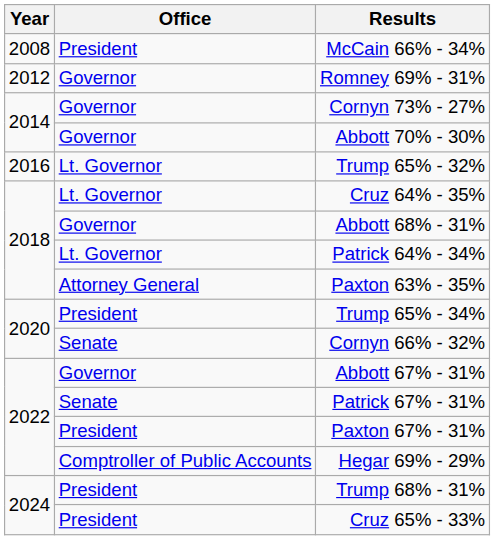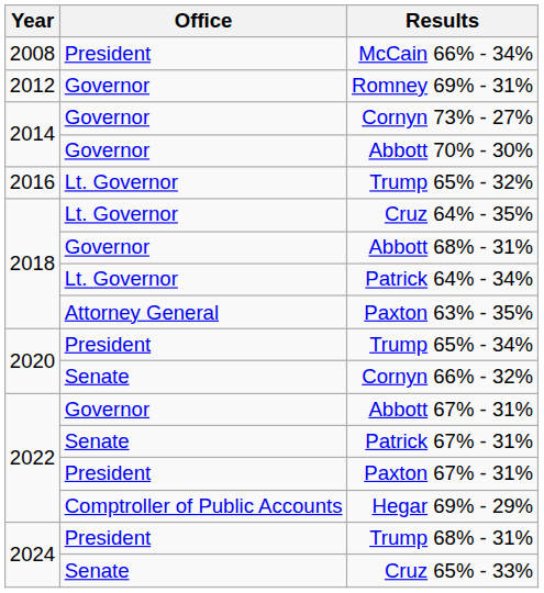Cruz 65% - 33% | Office: President -> Senate
